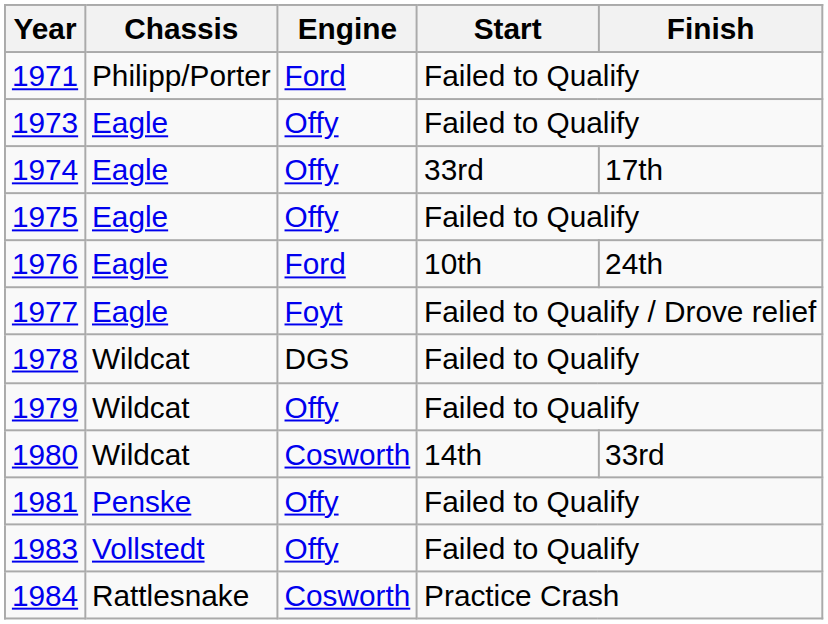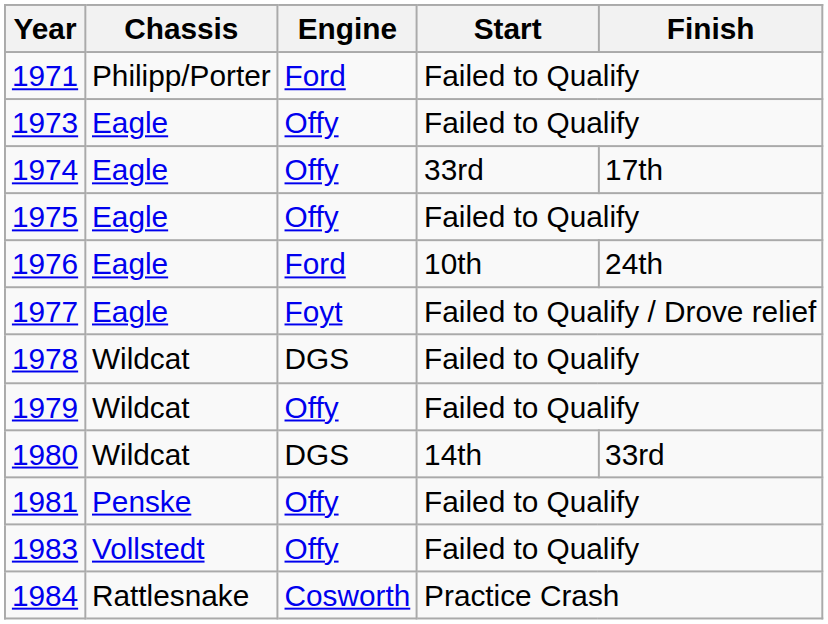1980 | Engine: Cosworth -> DGS
